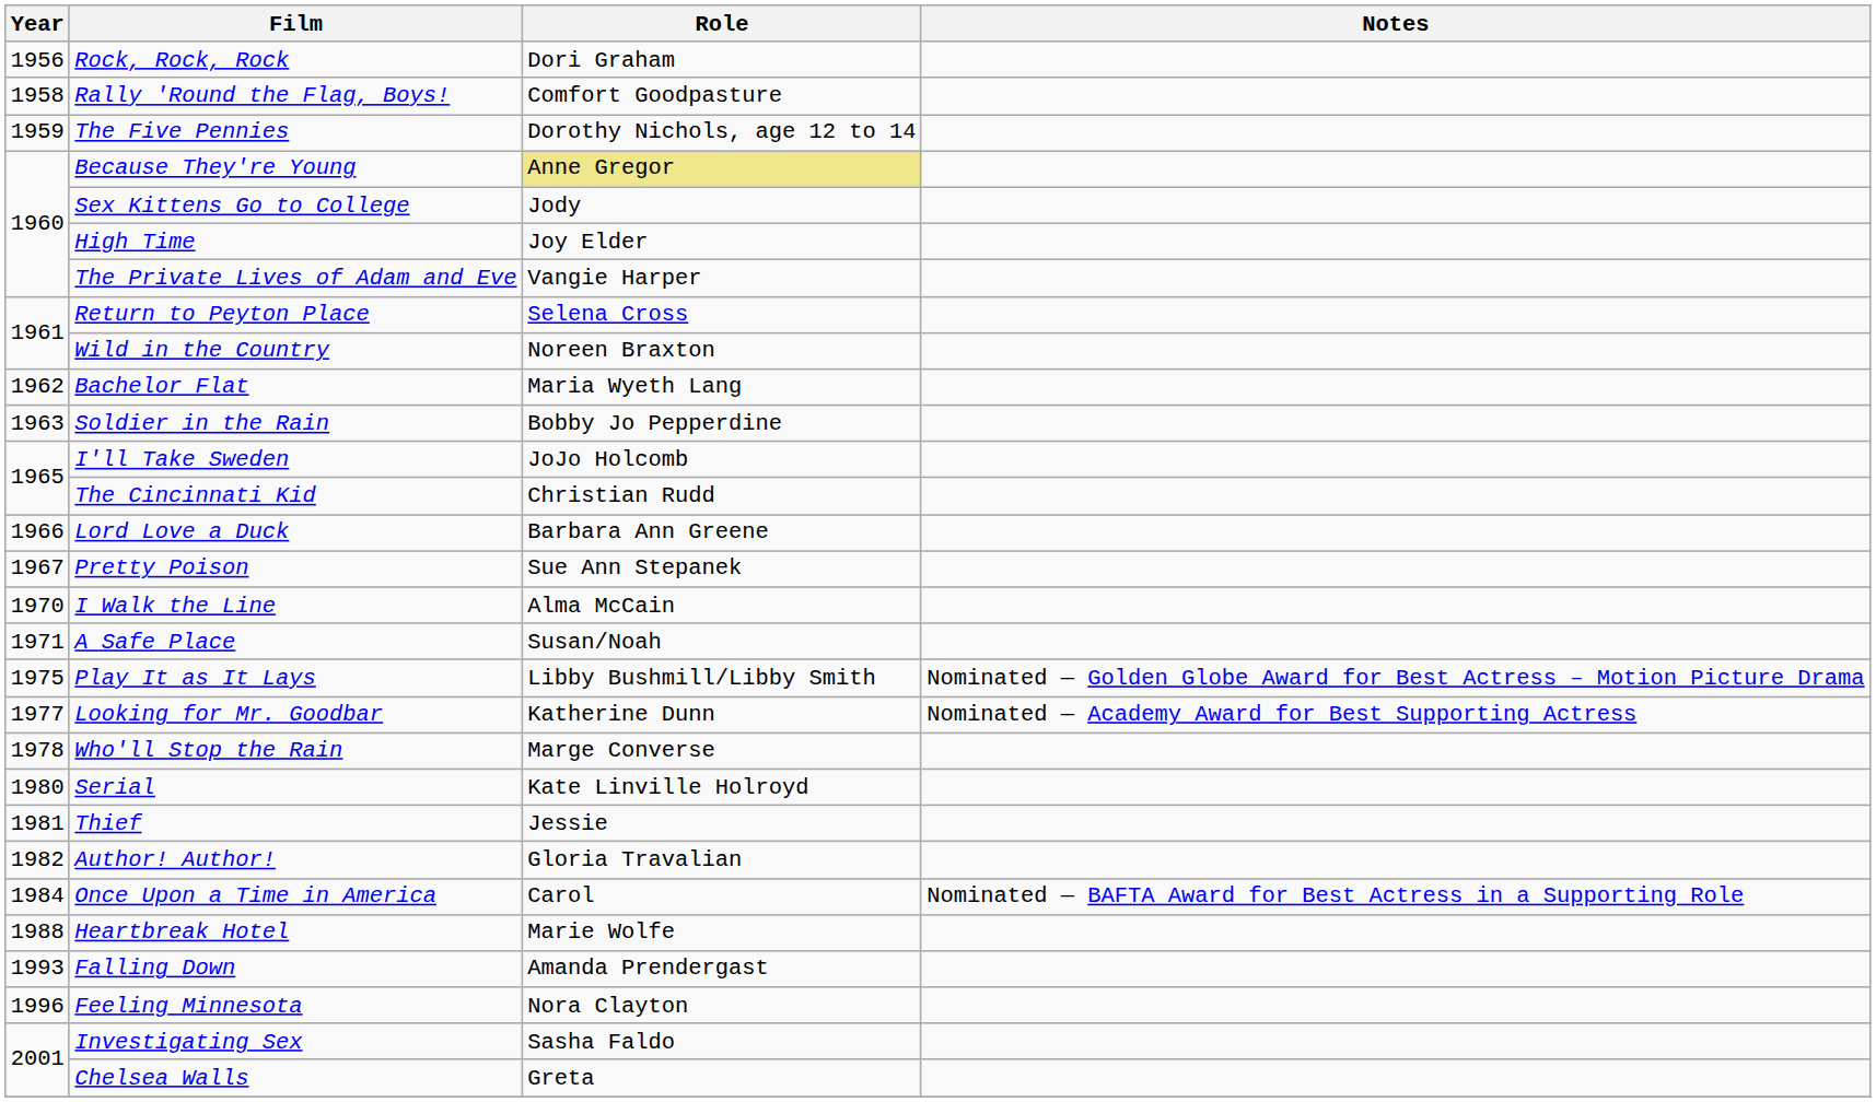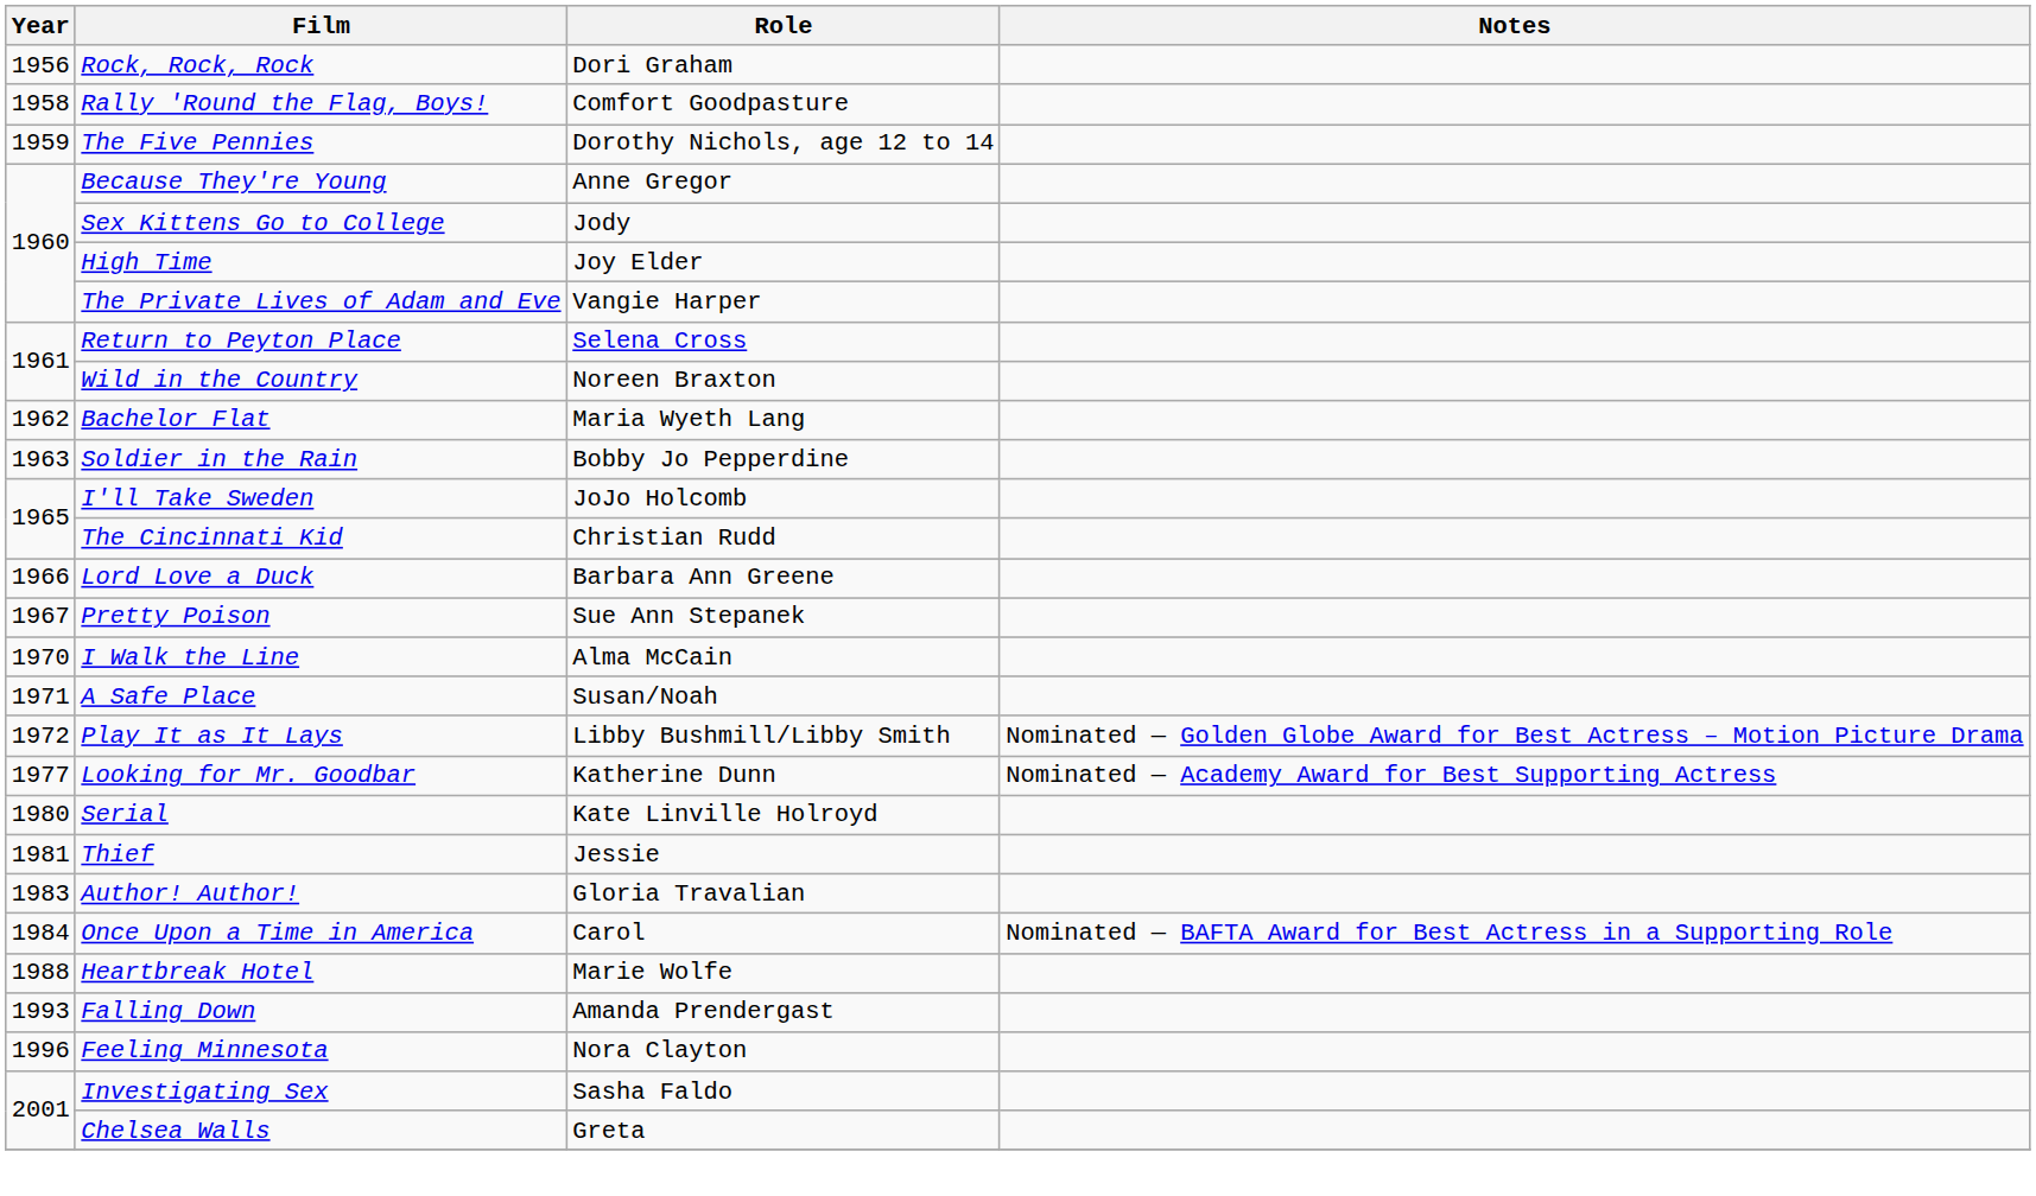Because They're Young | Role: khaki background -> no background
Play It as It Lays | Year: 1975 -> 1972
- row: 1978 | Who'll Stop the Rain | Marge Converse
Author! Author! | Year: 1982 -> 1983
